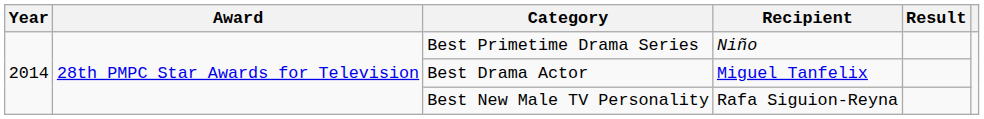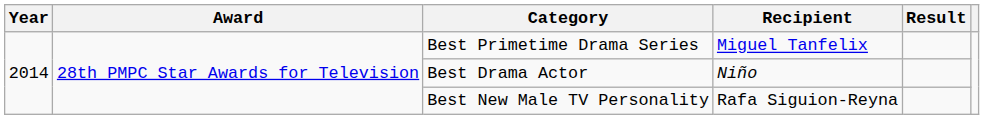Best Primetime Drama Series | Recipient: Niño -> Miguel Tanfelix
Best Drama Actor | Recipient: Miguel Tanfelix -> Niño
